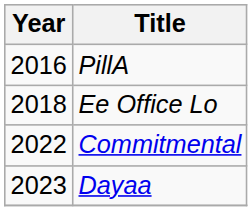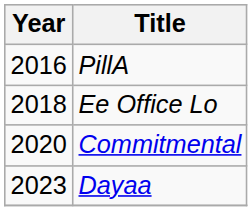Commitmental | Year: 2022 -> 2020
